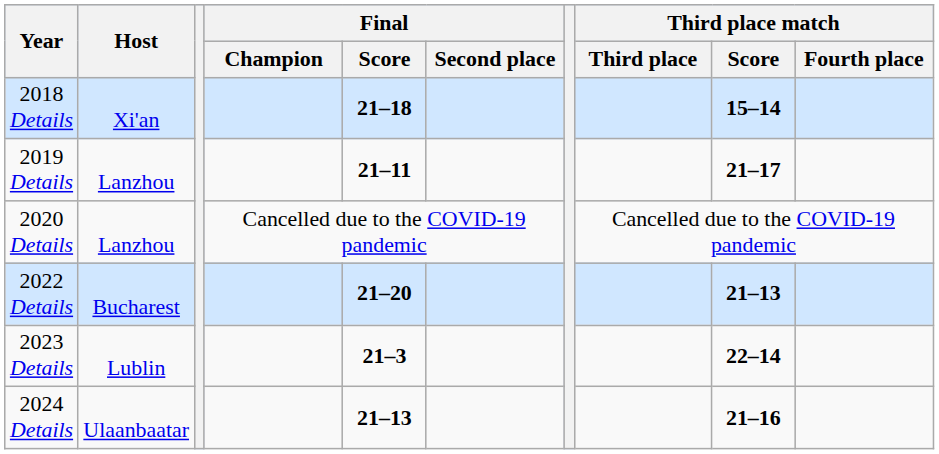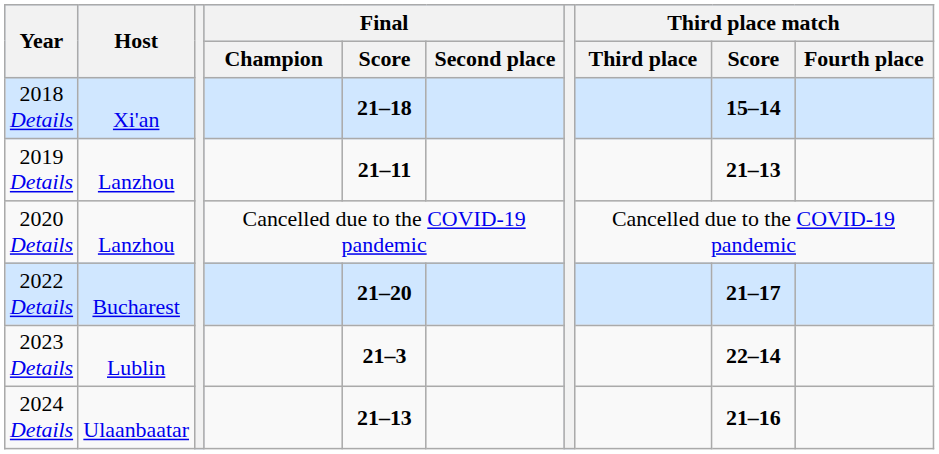2019 Details | Third place match / Score: 21–17 -> 21–13
2022 Details | Third place match / Score: 21–13 -> 21–17
